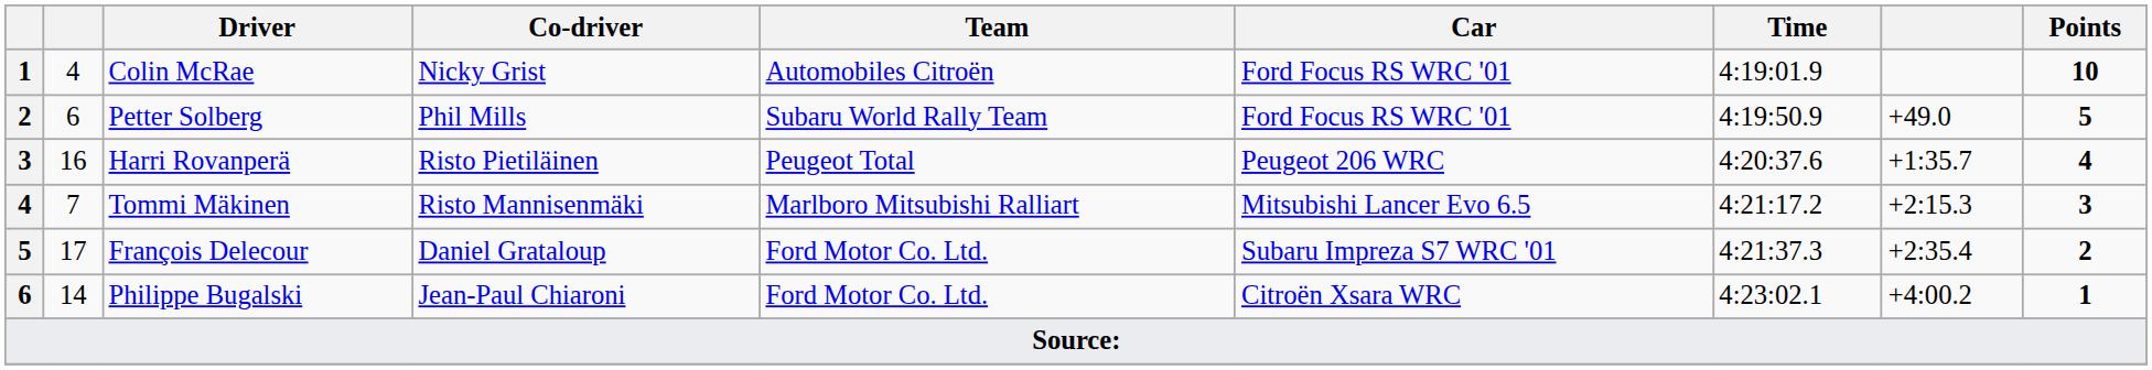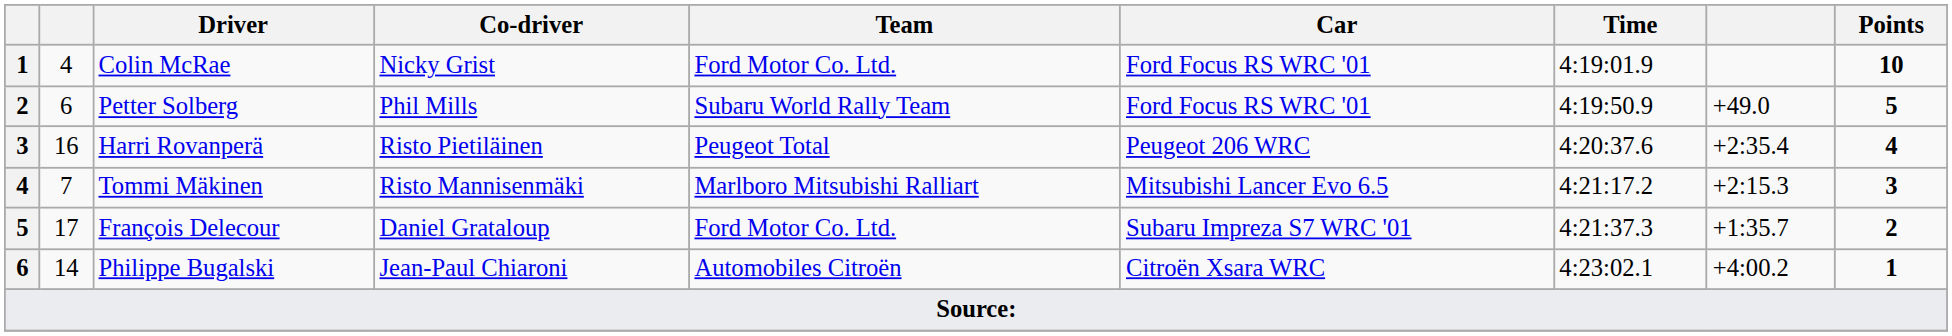Colin McRae | Team: Automobiles Citroën -> Ford Motor Co. Ltd.
Harri Rovanperä | column 8: +1:35.7 -> +2:35.4
François Delecour | column 8: +2:35.4 -> +1:35.7
Philippe Bugalski | Team: Ford Motor Co. Ltd. -> Automobiles Citroën
